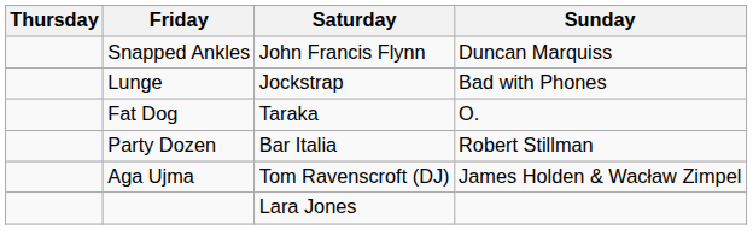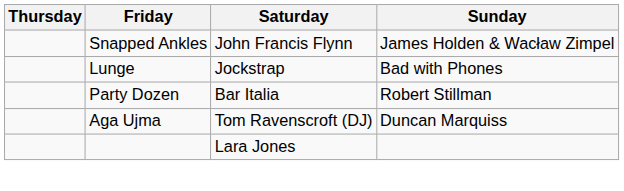Snapped Ankles | Sunday: Duncan Marquiss -> James Holden & Wacław Zimpel
- row: Fat Dog | Taraka | O.
Aga Ujma | Sunday: James Holden & Wacław Zimpel -> Duncan Marquiss
